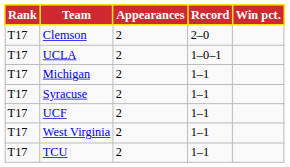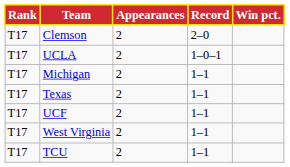- row: T17 | Syracuse | 2 | 1–1
+ row: T17 | Texas | 2 | 1–1
